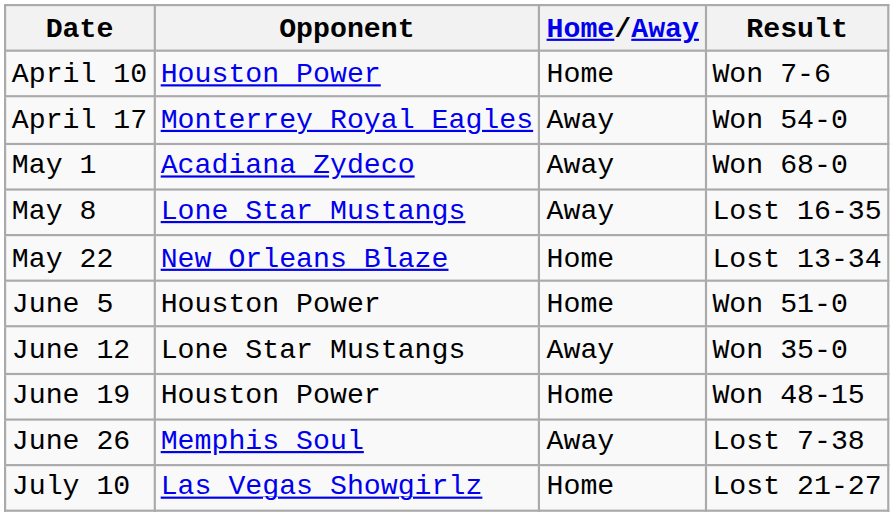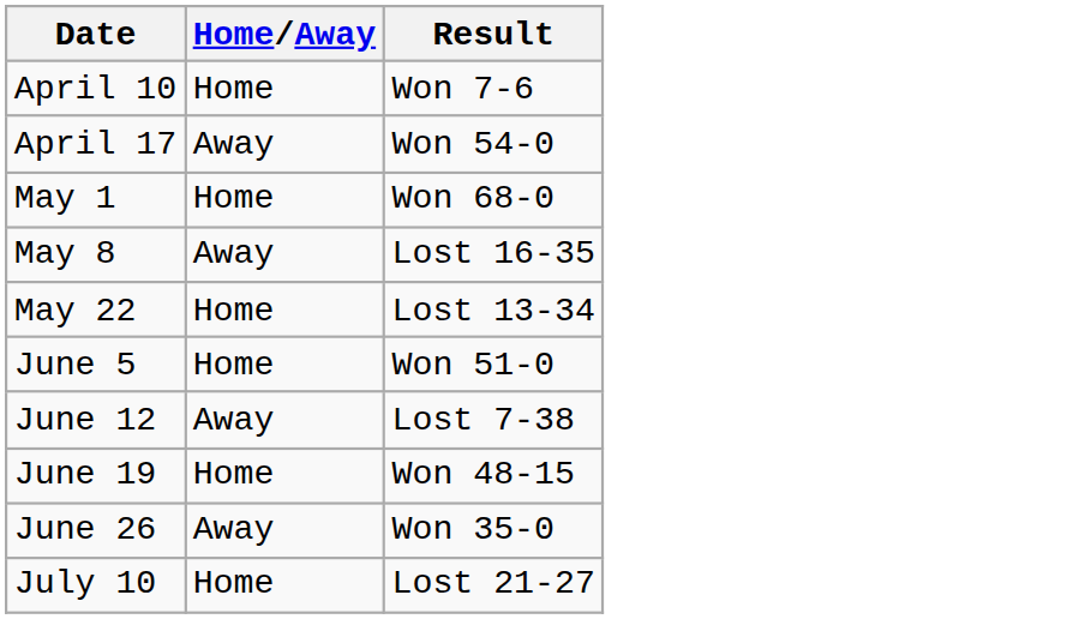- column: Opponent | Houston Power | Monterrey Royal Eagles | Acadiana Zydeco | Lone Star Mustangs | New Orleans Blaze | Houston Power | Lone Star Mustangs | Houston Power | Memphis Soul | Las Vegas Showgirlz
May 1 | Home/Away: Away -> Home
June 12 | Result: Won 35-0 -> Lost 7-38
June 26 | Result: Lost 7-38 -> Won 35-0
